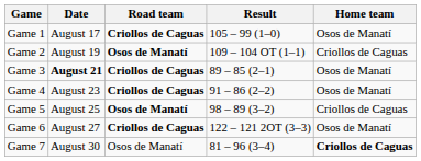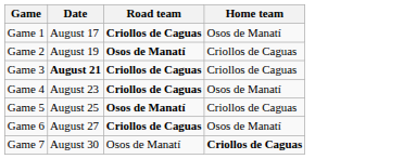- column: Result | 105 – 99 (1–0) | 109 – 104 OT (1–1) | 89 – 85 (2–1) | 91 – 86 (2–2) | 98 – 89 (3–2) | 122 – 121 2OT (3–3) | 81 – 96 (3–4)
Game 3 | Home team: Osos de Manatí -> Criollos de Caguas
